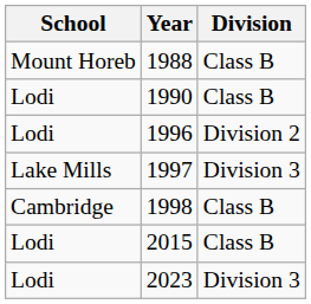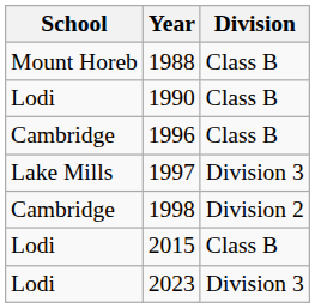1996 | School: Lodi -> Cambridge
1996 | Division: Division 2 -> Class B
1998 | Division: Class B -> Division 2
